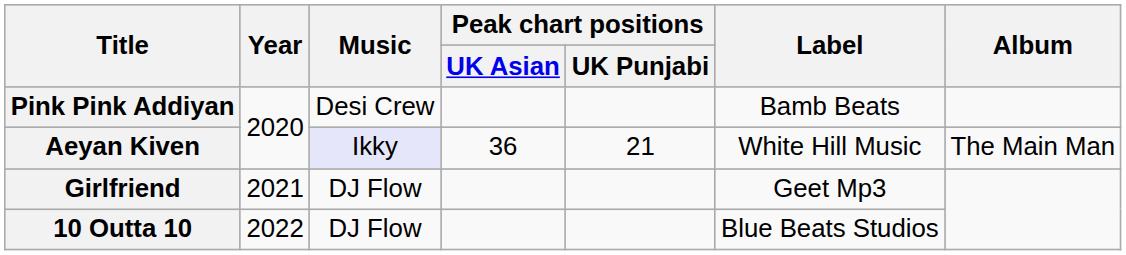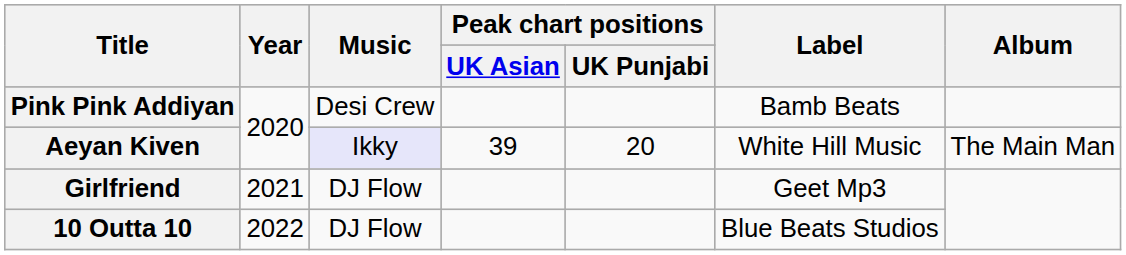Aeyan Kiven | Peak chart positions / UK Asian: 36 -> 39
Aeyan Kiven | Peak chart positions / UK Punjabi: 21 -> 20
